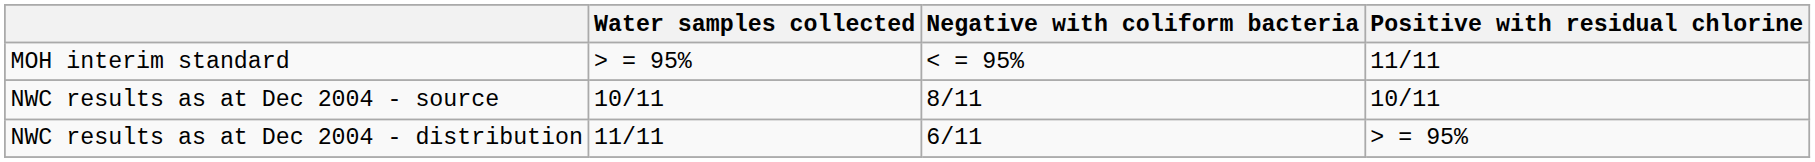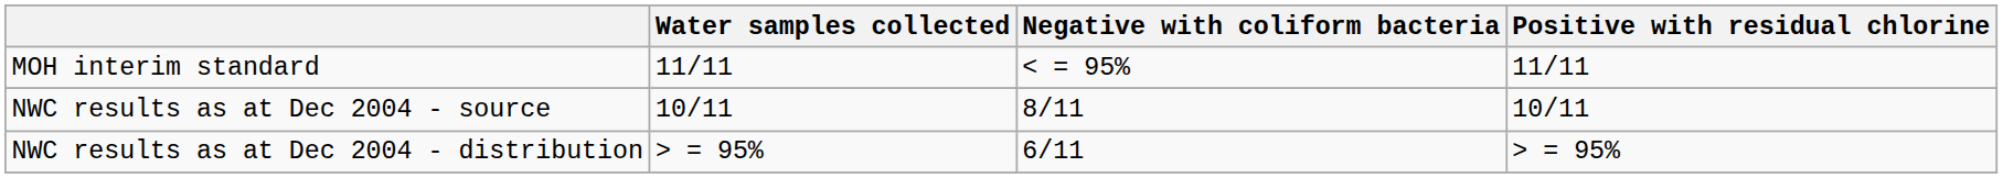MOH interim standard | Water samples collected: > = 95% -> 11/11
NWC results as at Dec 2004 - distribution | Water samples collected: 11/11 -> > = 95%
